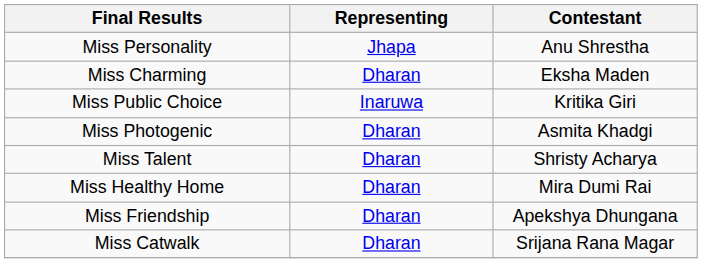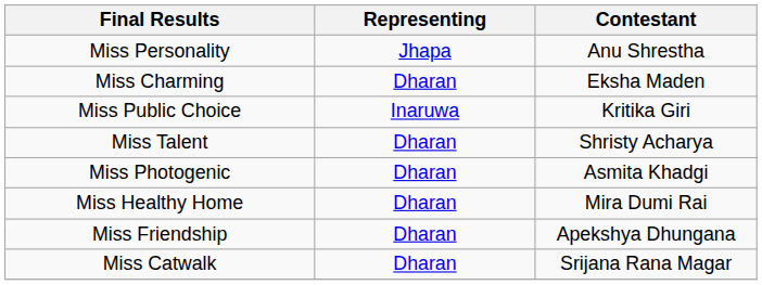rows swapped: Miss Talent <-> Miss Photogenic
